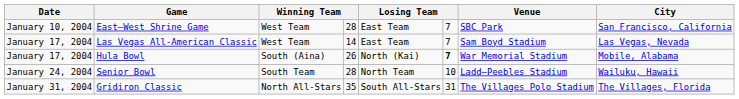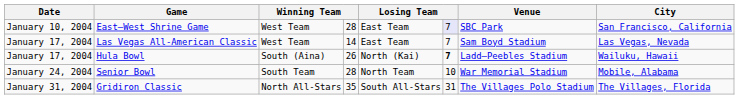East–West Shrine Game | column 6: no background -> lavender background
Hula Bowl | Venue: War Memorial Stadium -> Ladd–Peebles Stadium
Hula Bowl | City: Mobile, Alabama -> Wailuku, Hawaii
Senior Bowl | Venue: Ladd–Peebles Stadium -> War Memorial Stadium
Senior Bowl | City: Wailuku, Hawaii -> Mobile, Alabama
